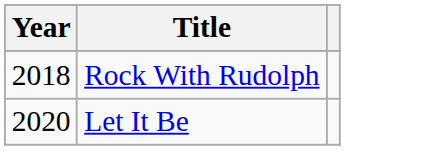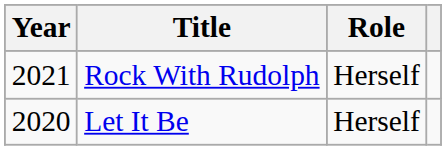+ column: Role | Herself | Herself
Rock With Rudolph | Year: 2018 -> 2021
